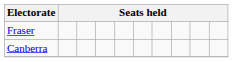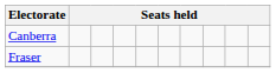rows swapped: Canberra <-> Fraser
